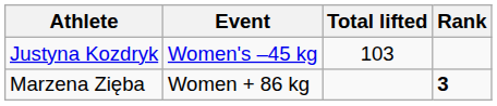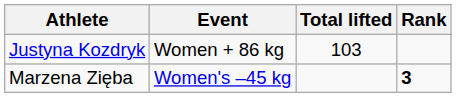Justyna Kozdryk | Event: Women's –45 kg -> Women + 86 kg
Marzena Zięba | Event: Women + 86 kg -> Women's –45 kg
